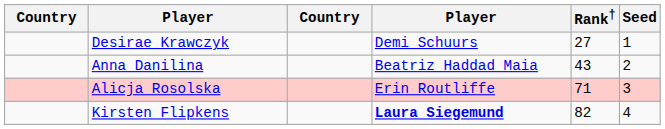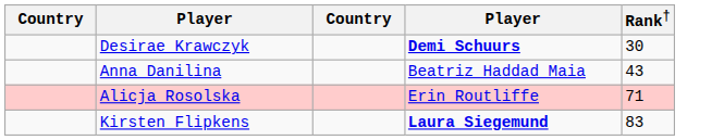- column: Seed | 1 | 2 | 3 | 4
Desirae Krawczyk | column 4: normal -> bold
Desirae Krawczyk | Rank†: 27 -> 30
Kirsten Flipkens | Rank†: 82 -> 83
